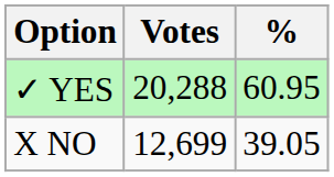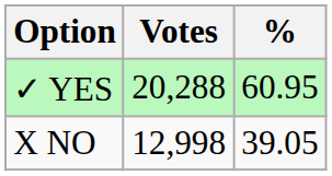X NO | Votes: 12,699 -> 12,998
